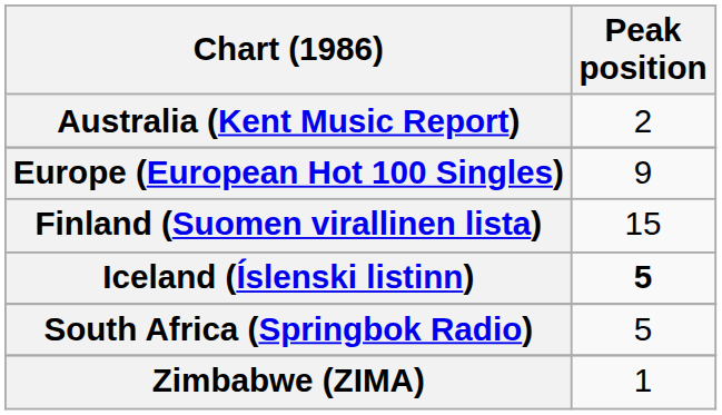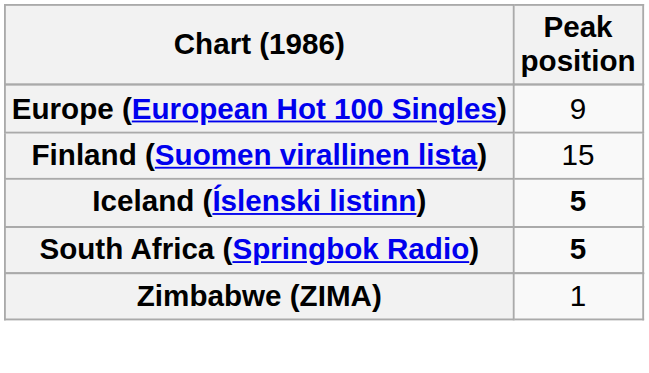- row: Australia (Kent Music Report) | 2
South Africa (Springbok Radio) | Peak position: normal -> bold
